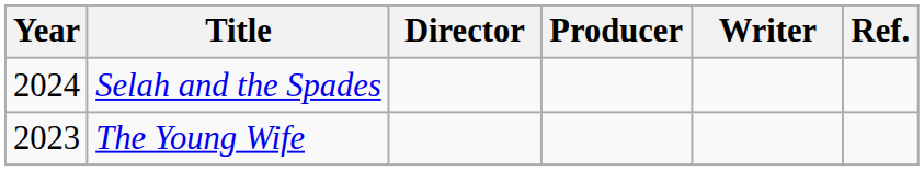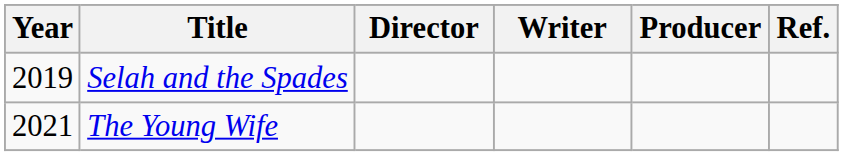columns swapped: Writer <-> Producer
Selah and the Spades | Year: 2024 -> 2019
The Young Wife | Year: 2023 -> 2021
